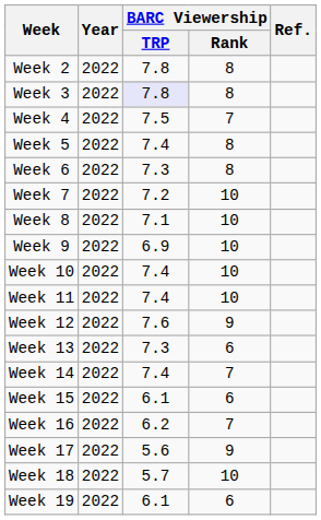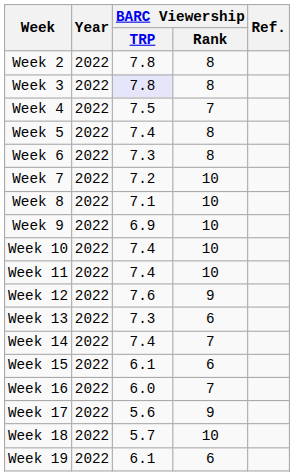Week 16 | BARC Viewership / TRP: 6.2 -> 6.0
